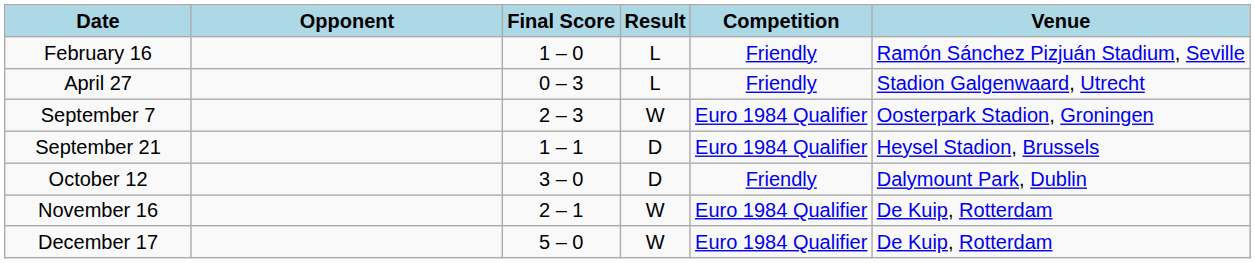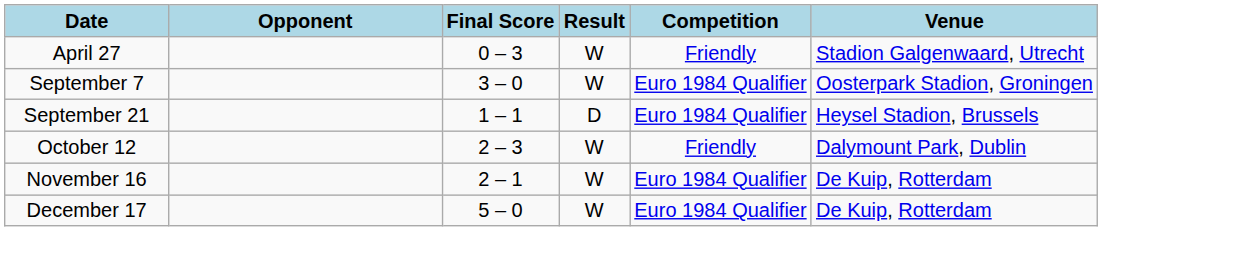- row: February 16 | 1 – 0 | L | Friendly | Ramón Sánchez Pizjuán Stadium, Seville
April 27 | Result: L -> W
September 7 | Final Score: 2 – 3 -> 3 – 0
October 12 | Final Score: 3 – 0 -> 2 – 3
October 12 | Result: D -> W
